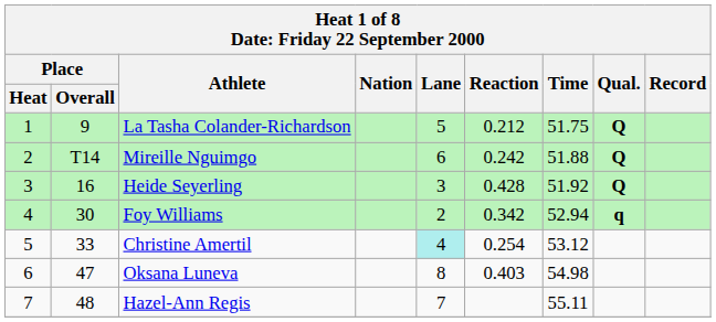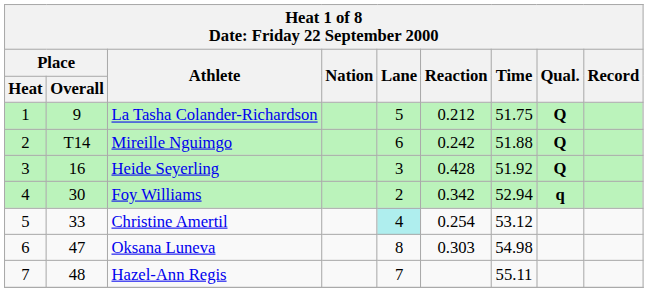Oksana Luneva | Reaction: 0.403 -> 0.303
